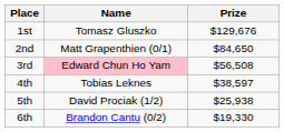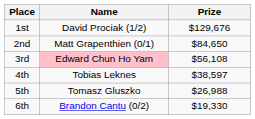1st | Name: Tomasz Gluszko -> David Prociak (1/2)
3rd | Prize: $56,508 -> $56,108
5th | Name: David Prociak (1/2) -> Tomasz Gluszko
5th | Prize: $25,938 -> $26,988
